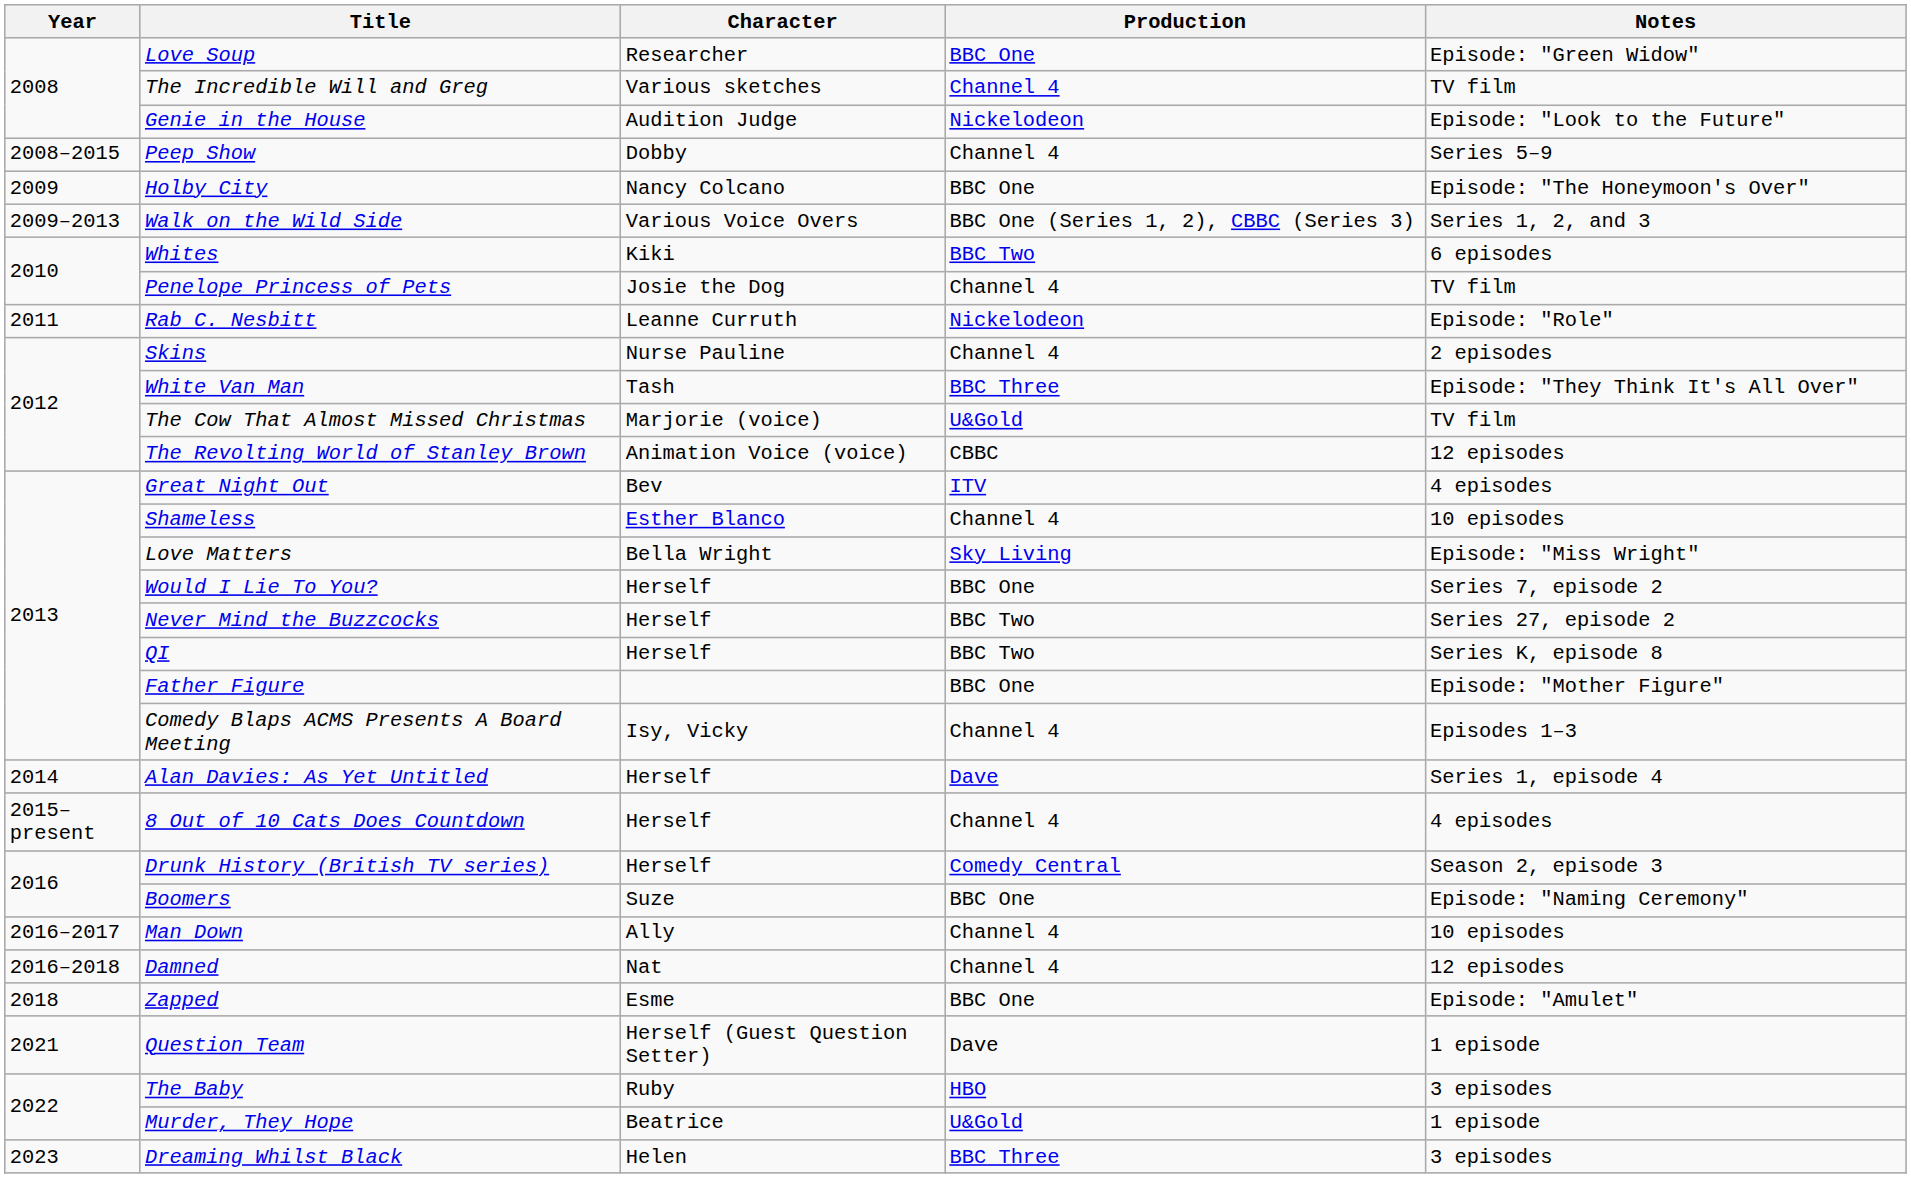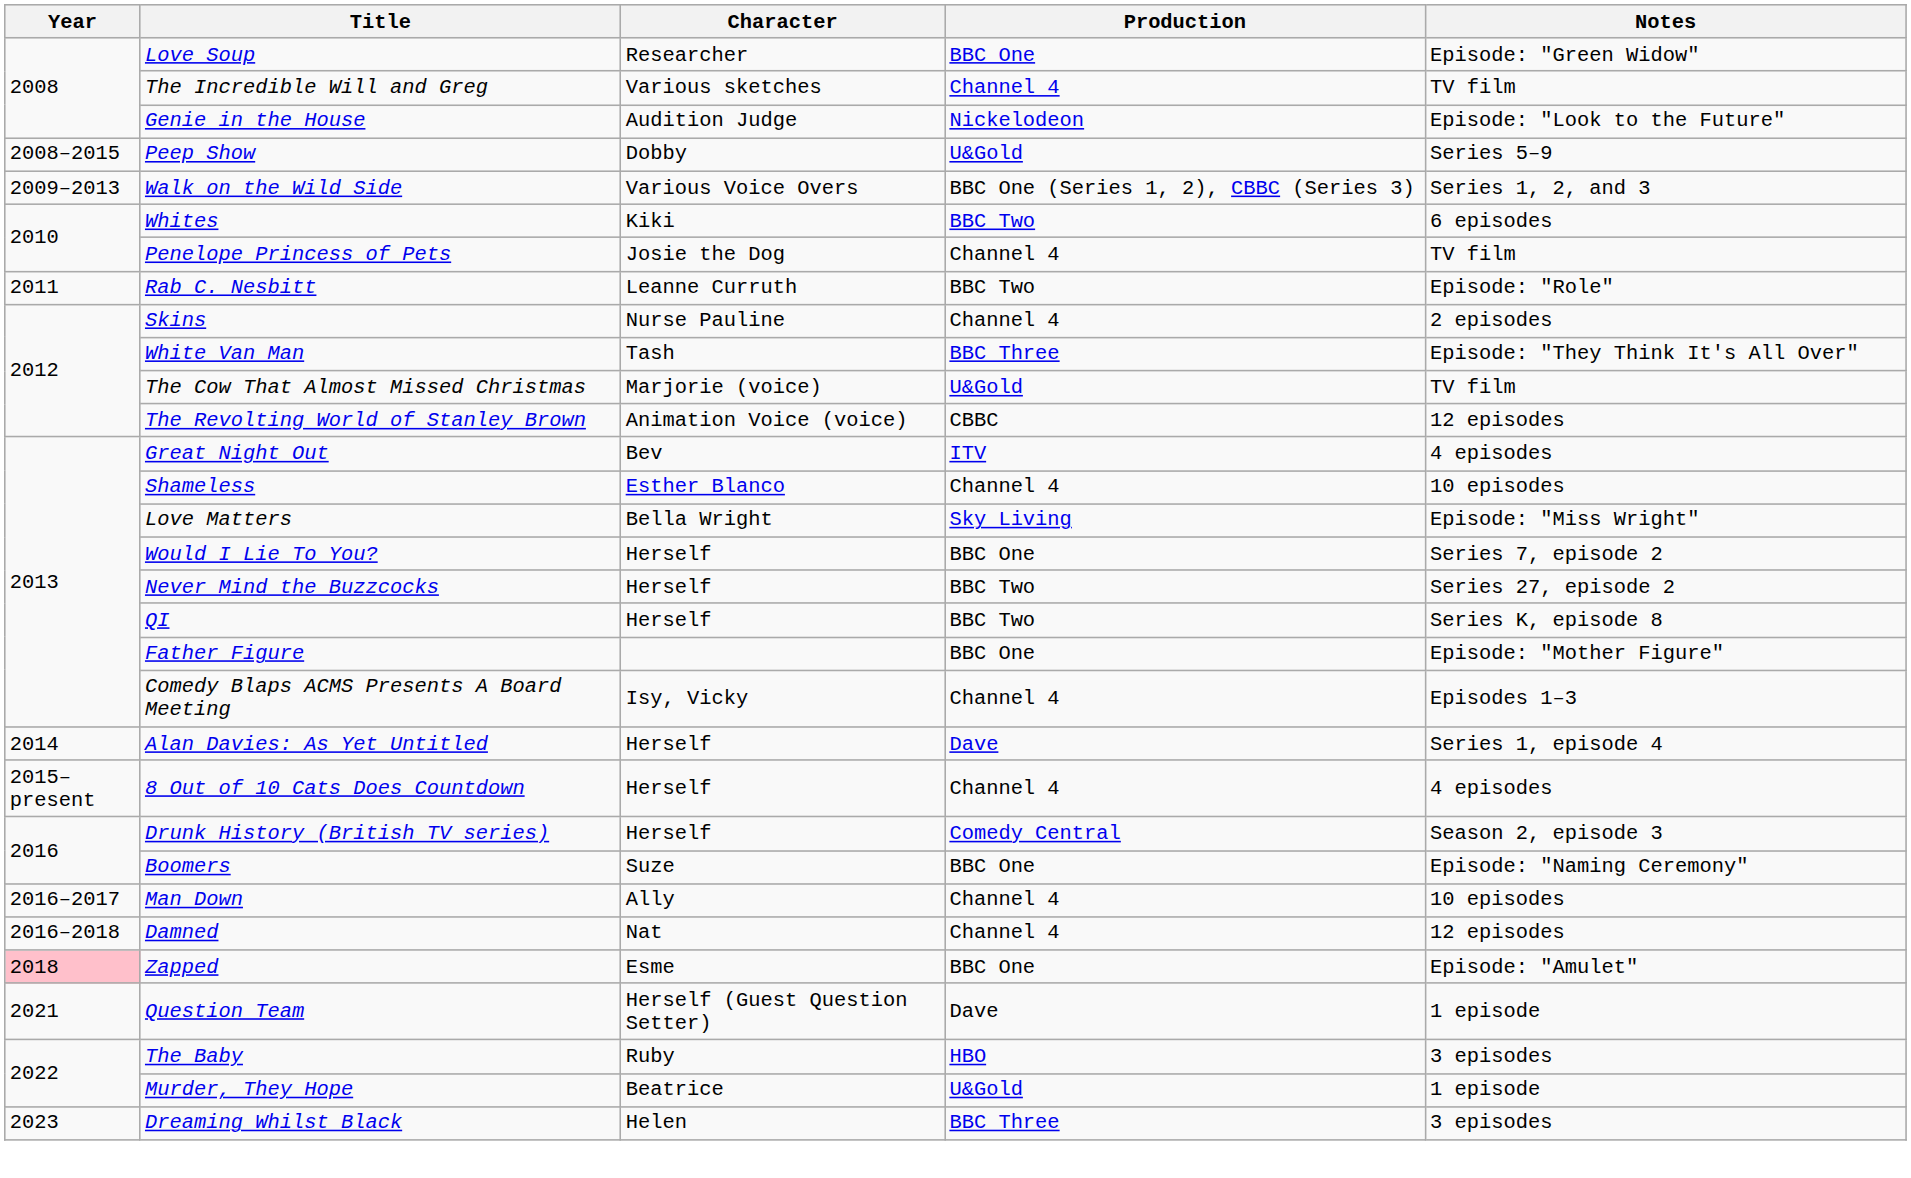Peep Show | Production: Channel 4 -> U&Gold
- row: 2009 | Holby City | Nancy Colcano | BBC One | Episode: "The Honeymoon's Over"
Rab C. Nesbitt | Production: Nickelodeon -> BBC Two
Zapped | Year: no background -> pink background
